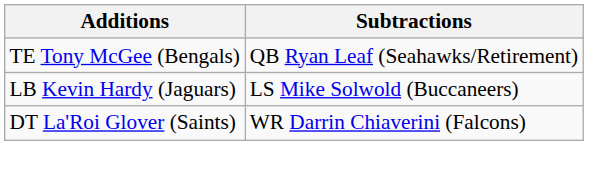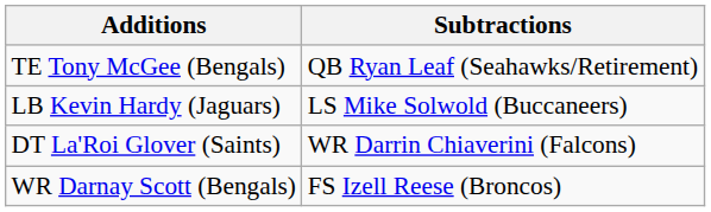+ row: WR Darnay Scott (Bengals) | FS Izell Reese (Broncos)
